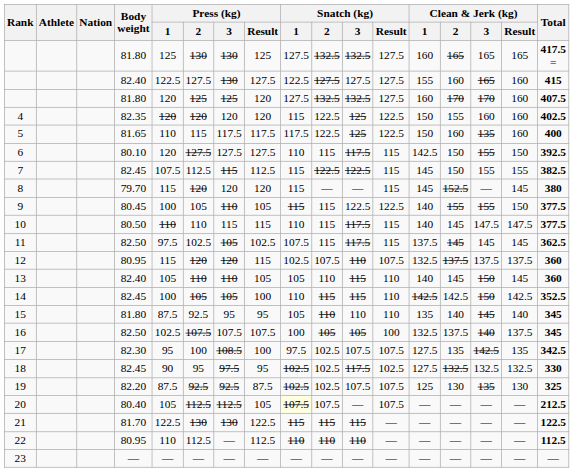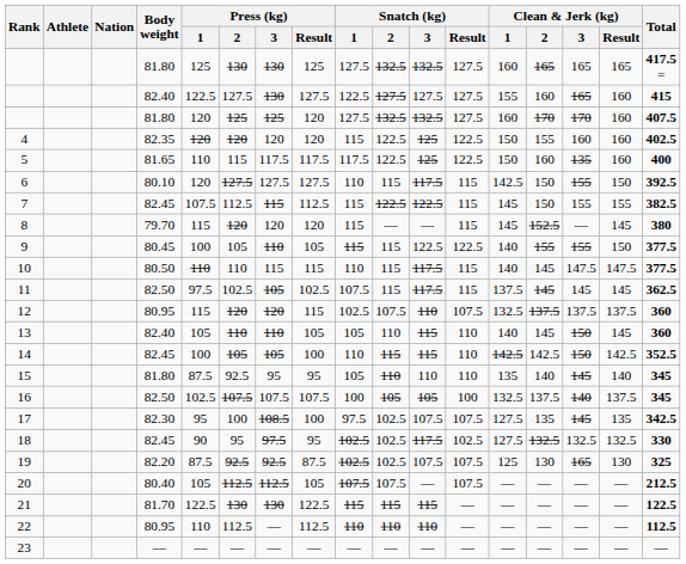17 | Clean & Jerk (kg) / 3: 142.5 -> 145
19 | Clean & Jerk (kg) / 3: 135 -> 165
20 | Snatch (kg) / 1: lightyellow background -> no background
